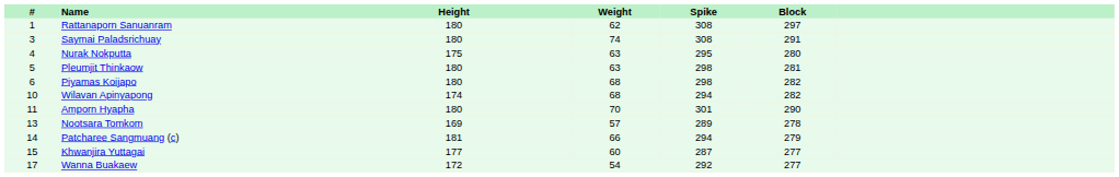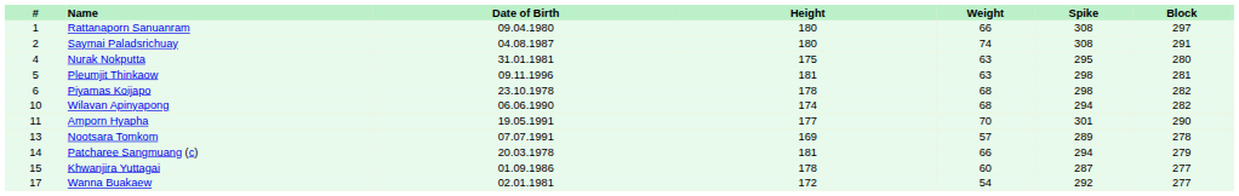+ column: Date of Birth | 09.04.1980 | 04.08.1987 | 31.01.1981 | 09.11.1996 | 23.10.1978 | 06.06.1990 | 19.05.1991 | 07.07.1991 | 20.03.1978 | 01.09.1986 | 02.01.1981
Rattanaporn Sanuanram | Weight: 62 -> 66
Saymai Paladsrichuay | #: 3 -> 2
Pleumjit Thinkaow | Height: 180 -> 181
Piyamas Koijapo | Height: 180 -> 178
Amporn Hyapha | Height: 180 -> 177
Khwanjira Yuttagai | Height: 177 -> 178
